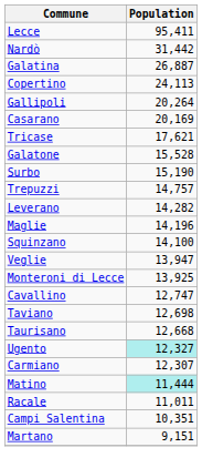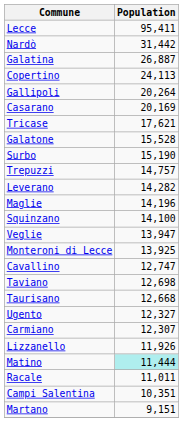Ugento | Population: paleturquoise background -> no background
+ row: Lizzanello | 11,926
